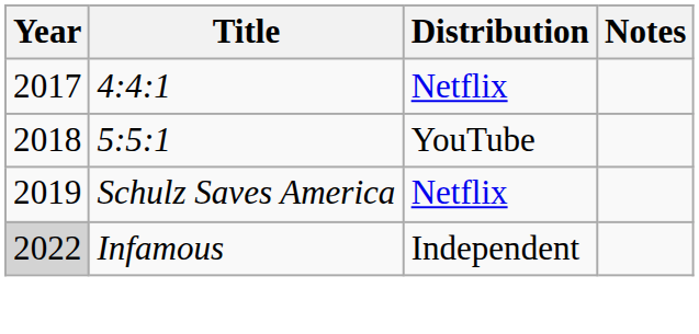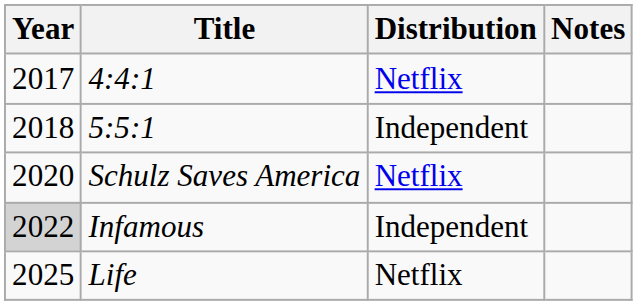5:5:1 | Distribution: YouTube -> Independent
Schulz Saves America | Year: 2019 -> 2020
+ row: 2025 | Life | Netflix
